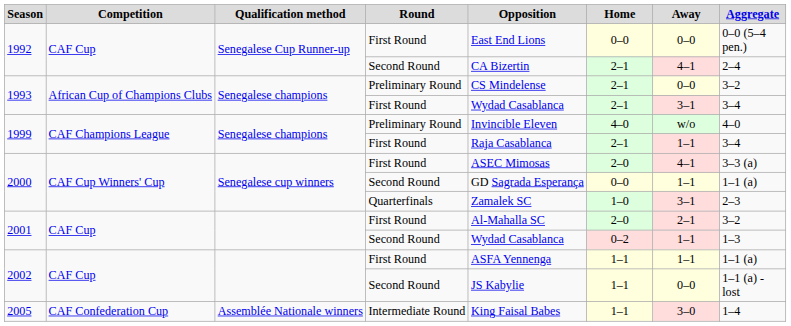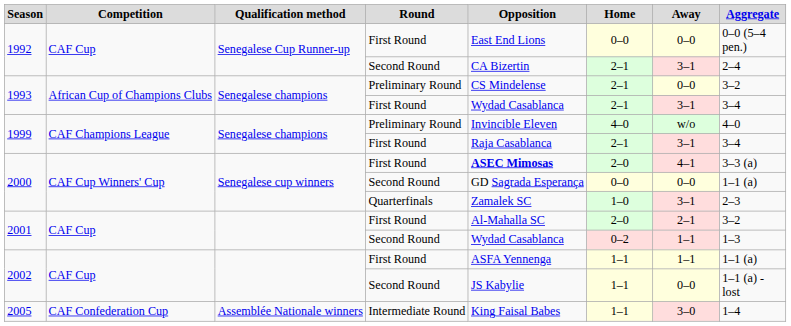1992 / Second Round | Away: 4–1 -> 3–1
1999 / First Round | Away: 1–1 -> 3–1
2000 / First Round | Opposition: normal -> bold
2000 / Second Round | Away: 1–1 -> 0–0
